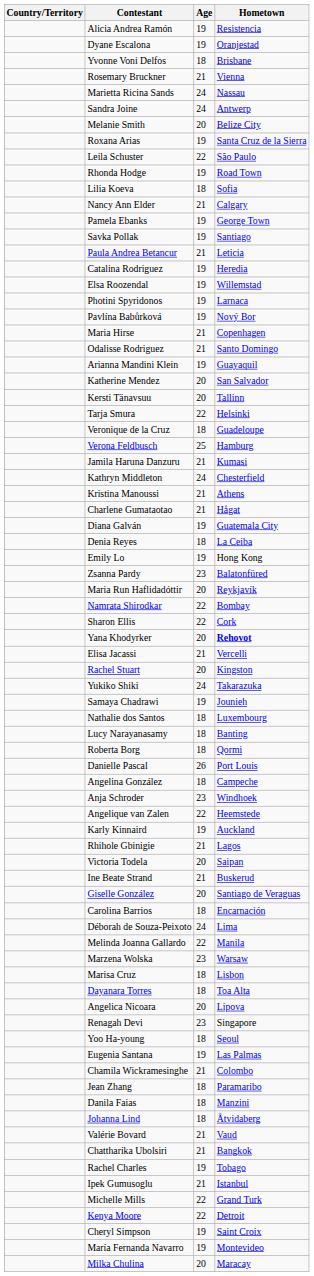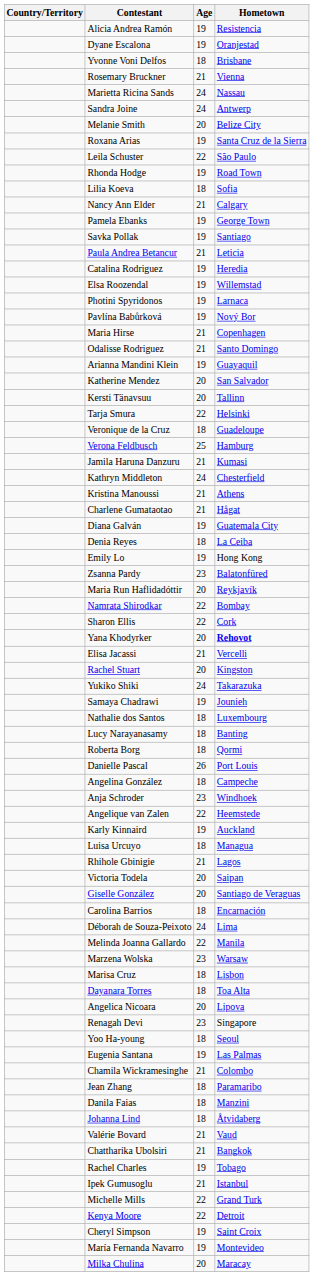+ row: Luisa Urcuyo | 18 | Managua
- row: Ine Beate Strand | 21 | Buskerud
